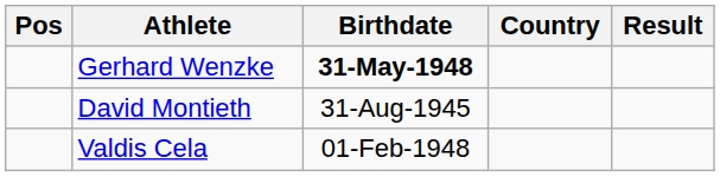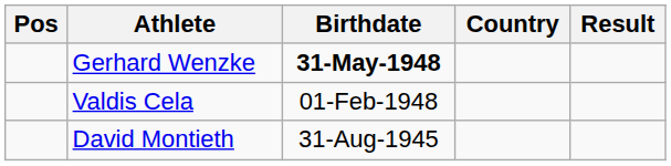rows swapped: Valdis Cela <-> David Montieth
